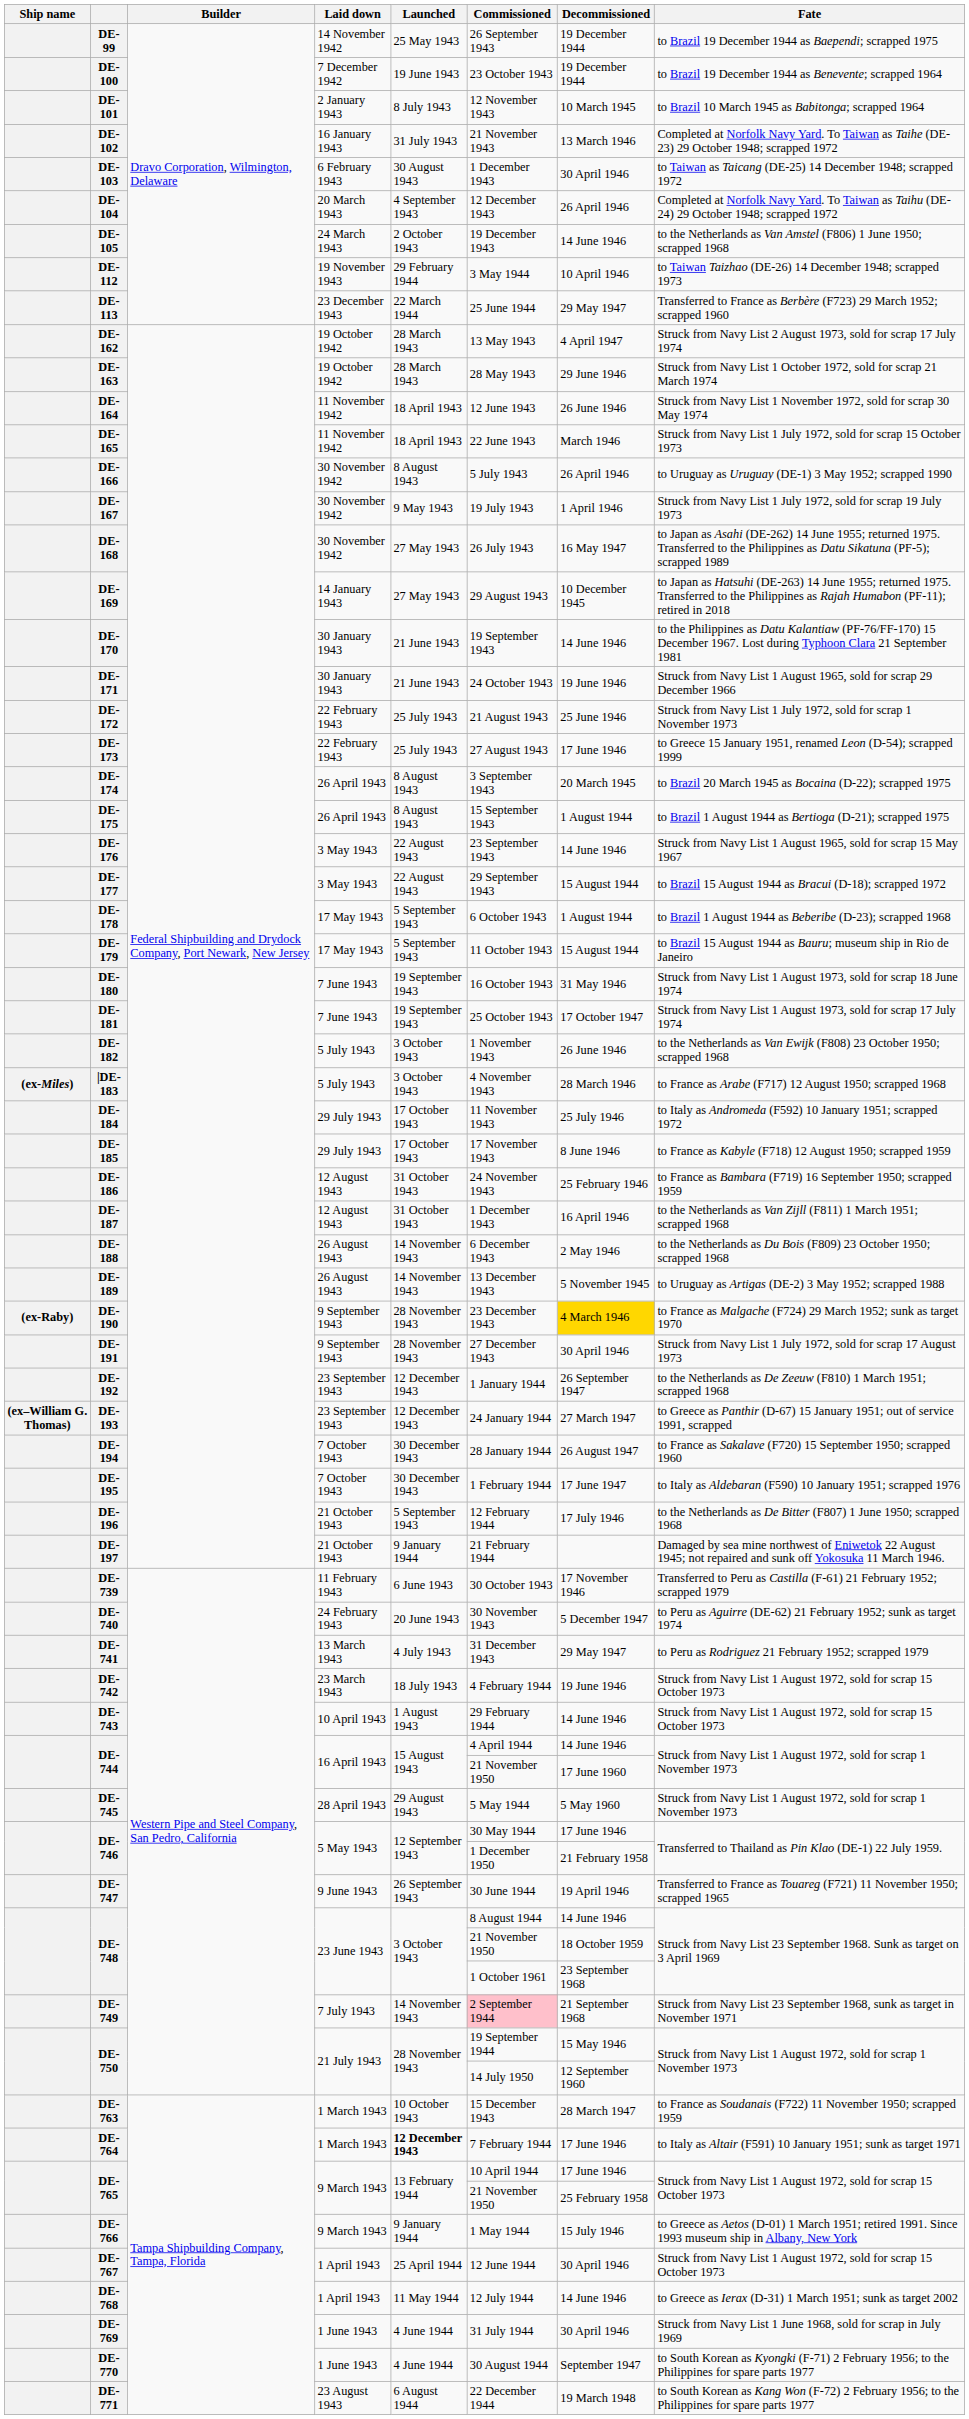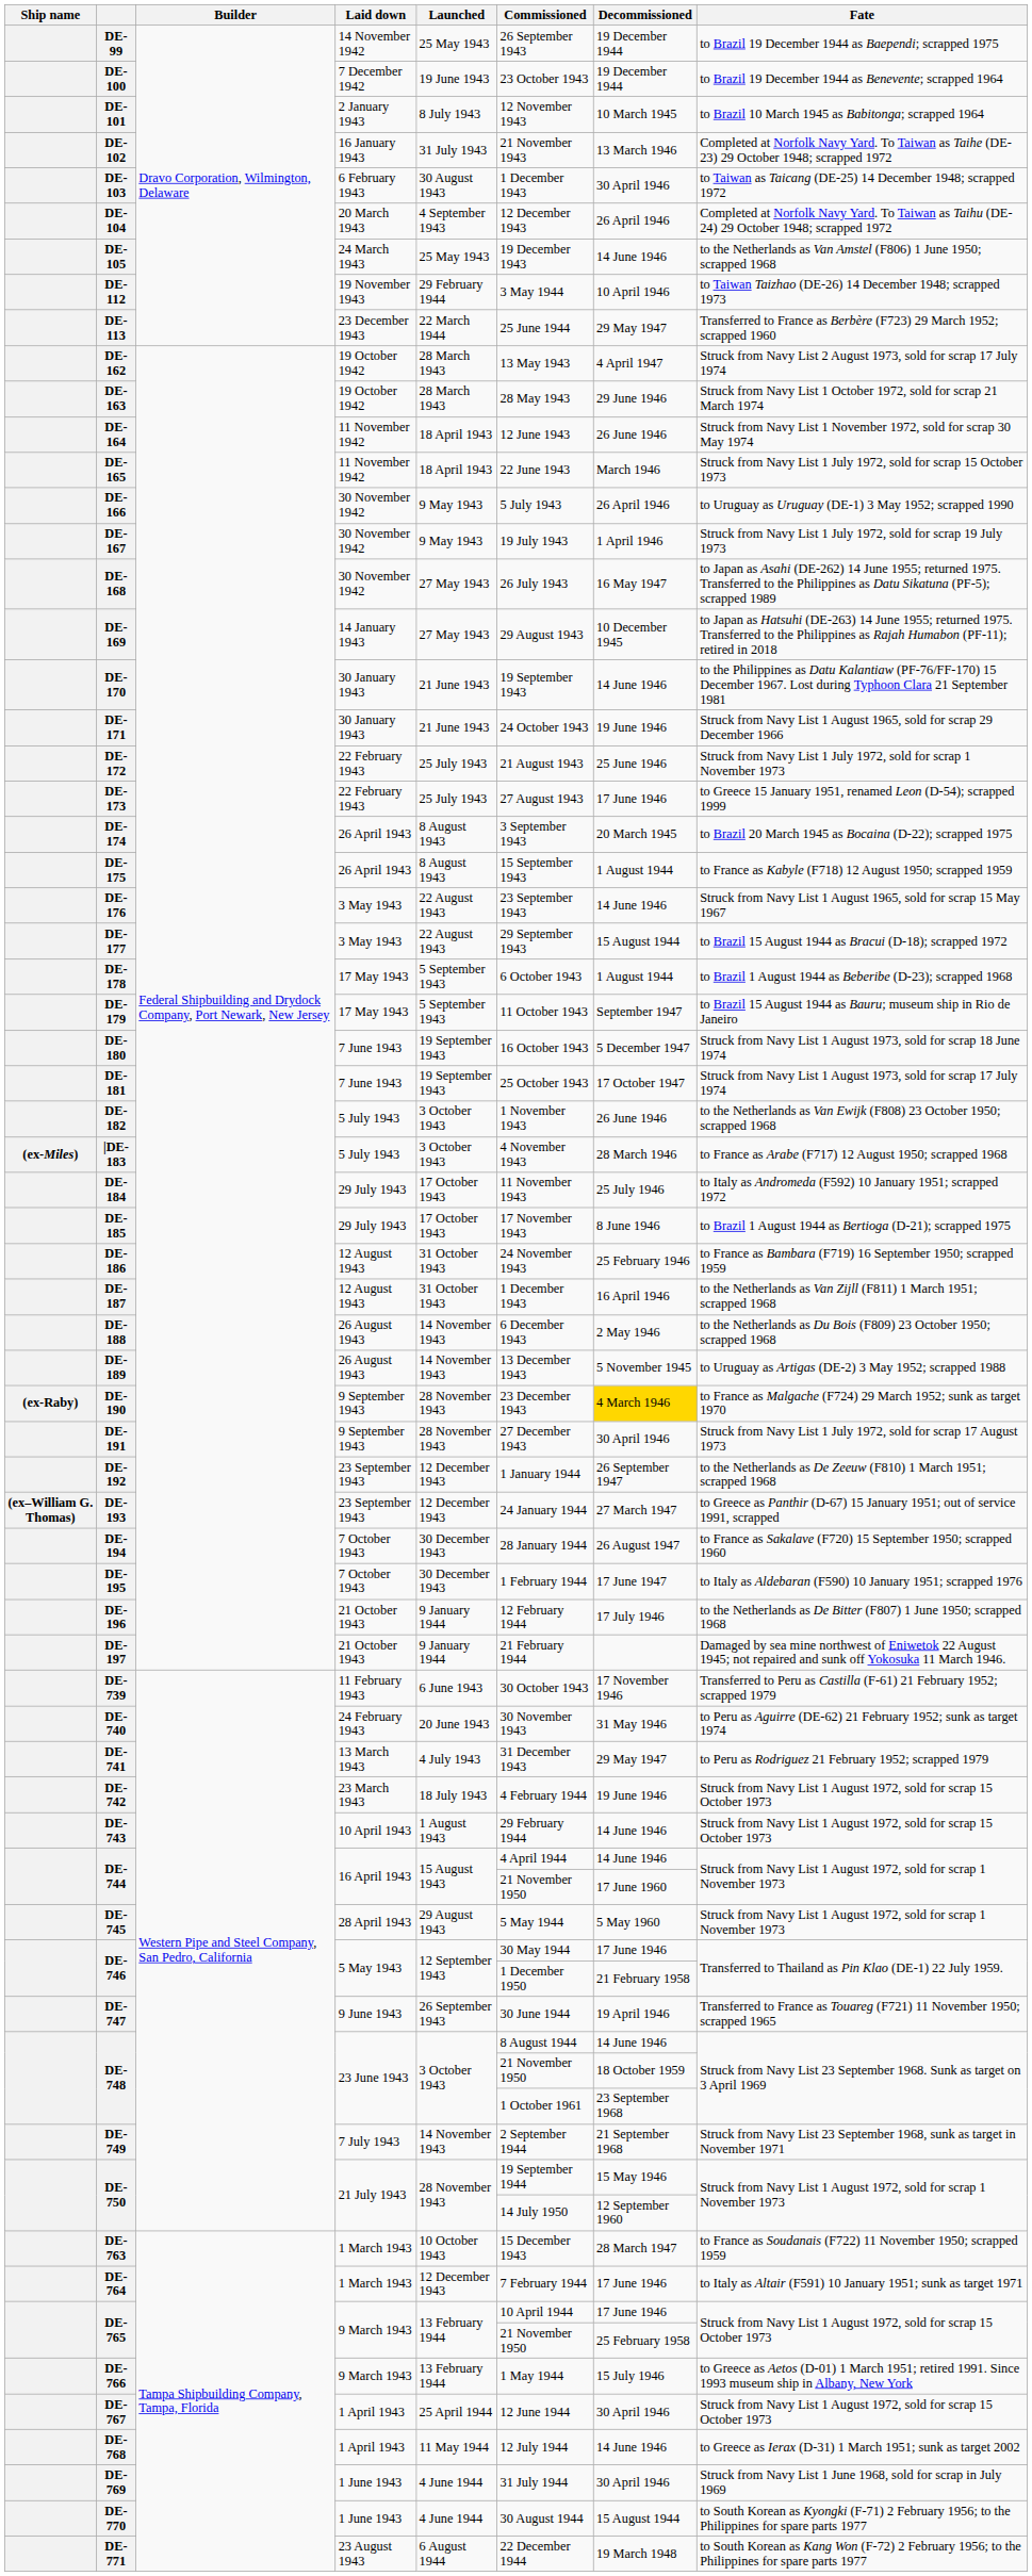DE-105 | Launched: 2 October 1943 -> 25 May 1943
DE-166 | Launched: 8 August 1943 -> 9 May 1943
DE-175 | Fate: to Brazil 1 August 1944 as Bertioga (D-21); scrapped 1975 -> to France as Kabyle (F718) 12 August 1950; scrapped 1959
DE-179 | Decommissioned: 15 August 1944 -> September 1947
DE-180 | Decommissioned: 31 May 1946 -> 5 December 1947
DE-185 | Fate: to France as Kabyle (F718) 12 August 1950; scrapped 1959 -> to Brazil 1 August 1944 as Bertioga (D-21); scrapped 1975
DE-196 | Launched: 5 September 1943 -> 9 January 1944
DE-740 | Decommissioned: 5 December 1947 -> 31 May 1946
DE-749 | Commissioned: pink background -> no background
DE-764 | Launched: bold -> normal
DE-766 | Launched: 9 January 1944 -> 13 February 1944
DE-770 | Decommissioned: September 1947 -> 15 August 1944
